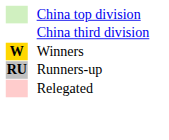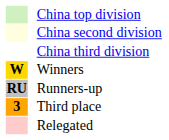+ row: China second division
+ row: 3 | Third place
